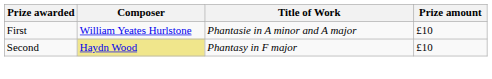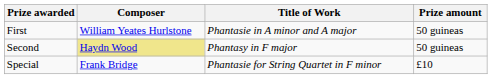First | Prize amount: £10 -> 50 guineas
Second | Prize amount: £10 -> 50 guineas
+ row: Special | Frank Bridge | Phantasie for String Quartet in F minor | £10
